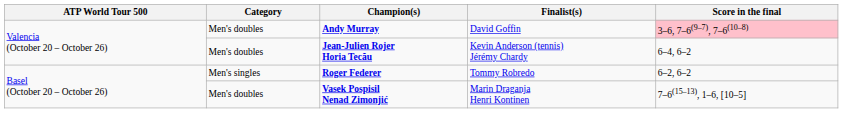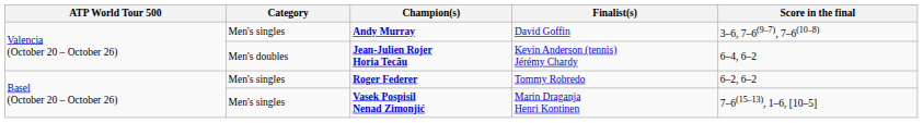Andy Murray | Category: Men's doubles -> Men's singles
Andy Murray | Score in the final: pink background -> no background
Vasek Pospisil Nenad Zimonjić | Category: Men's doubles -> Men's singles
